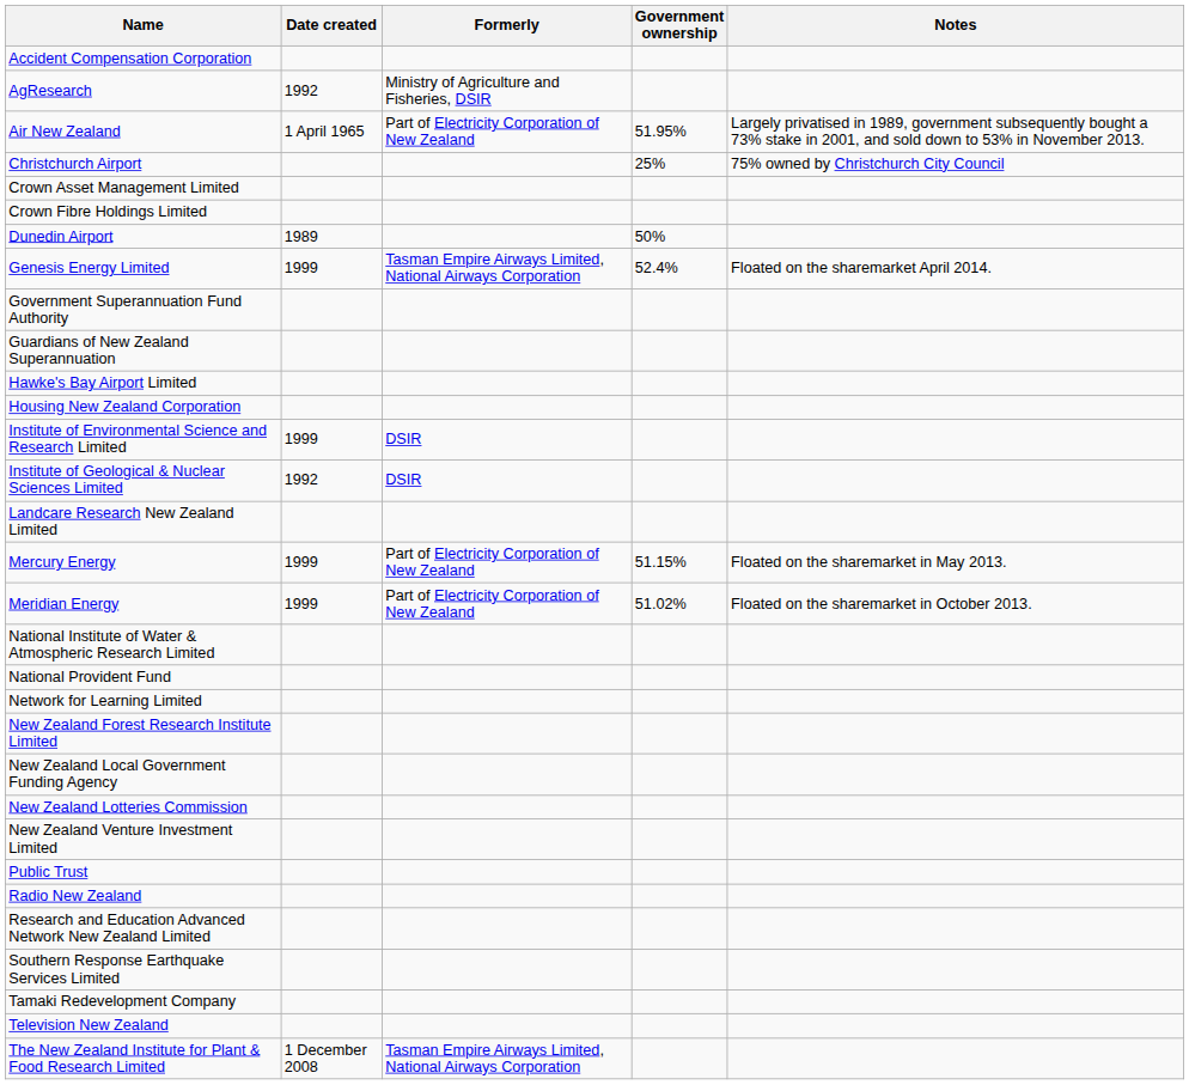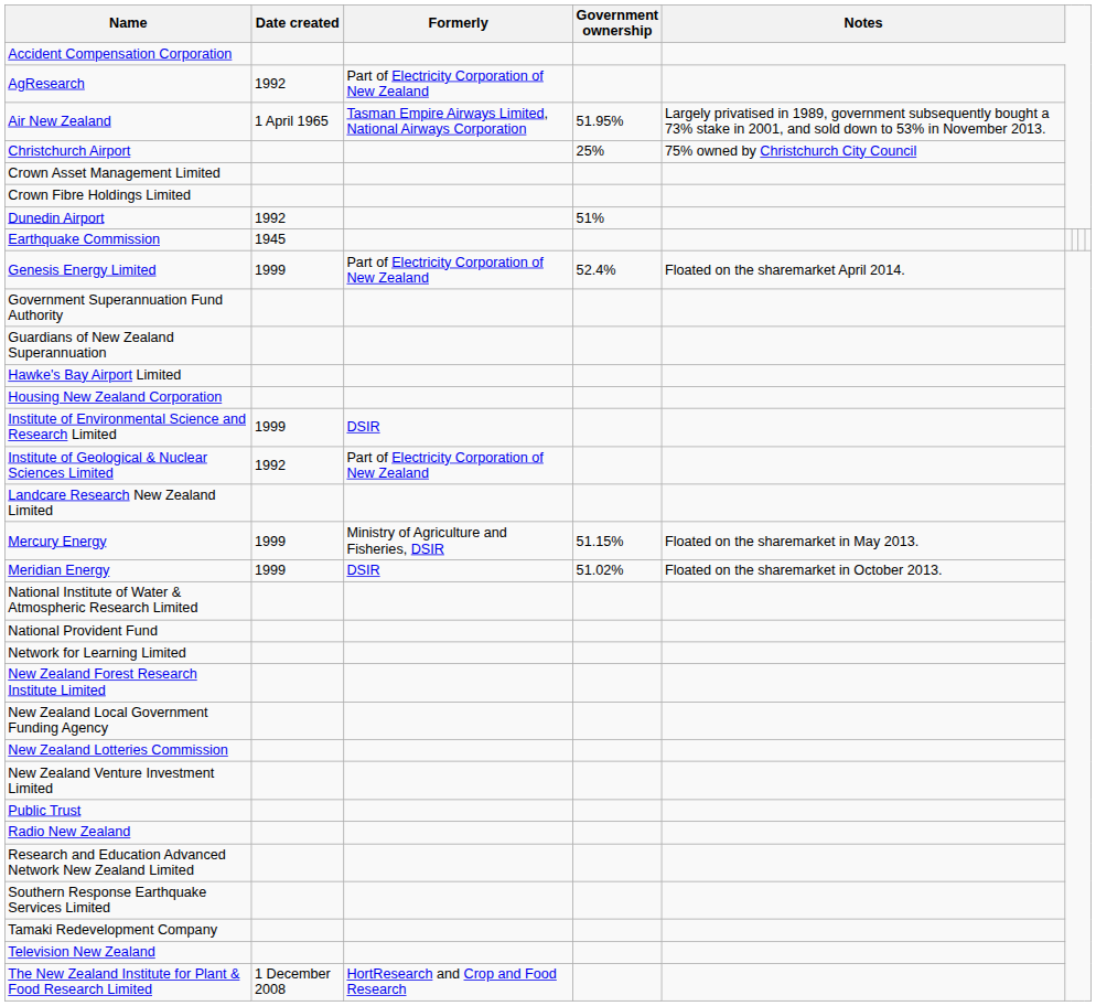AgResearch | Formerly: Ministry of Agriculture and Fisheries, DSIR -> Part of Electricity Corporation of New Zealand
Air New Zealand | Formerly: Part of Electricity Corporation of New Zealand -> Tasman Empire Airways Limited, National Airways Corporation
Dunedin Airport | Date created: 1989 -> 1992
Dunedin Airport | Government ownership: 50% -> 51%
+ row: Earthquake Commission | 1945
Genesis Energy Limited | Formerly: Tasman Empire Airways Limited, National Airways Corporation -> Part of Electricity Corporation of New Zealand
Institute of Geological & Nuclear Sciences Limited | Formerly: DSIR -> Part of Electricity Corporation of New Zealand
Mercury Energy | Formerly: Part of Electricity Corporation of New Zealand -> Ministry of Agriculture and Fisheries, DSIR
Meridian Energy | Formerly: Part of Electricity Corporation of New Zealand -> DSIR
The New Zealand Institute for Plant & Food Research Limited | Formerly: Tasman Empire Airways Limited, National Airways Corporation -> HortResearch and Crop and Food Research
